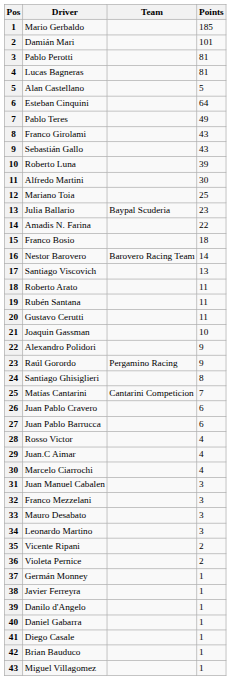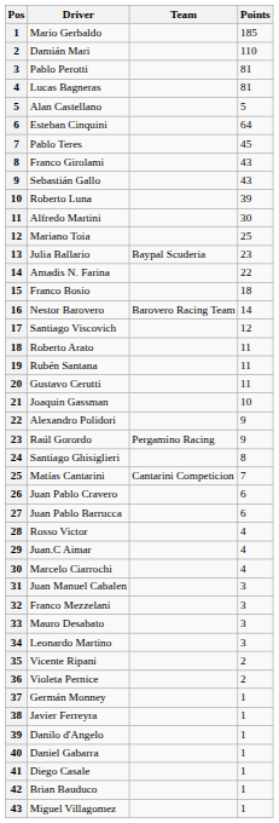Damián Mari | Points: 101 -> 110
Pablo Teres | Points: 49 -> 45
Santiago Viscovich | Points: 13 -> 12
